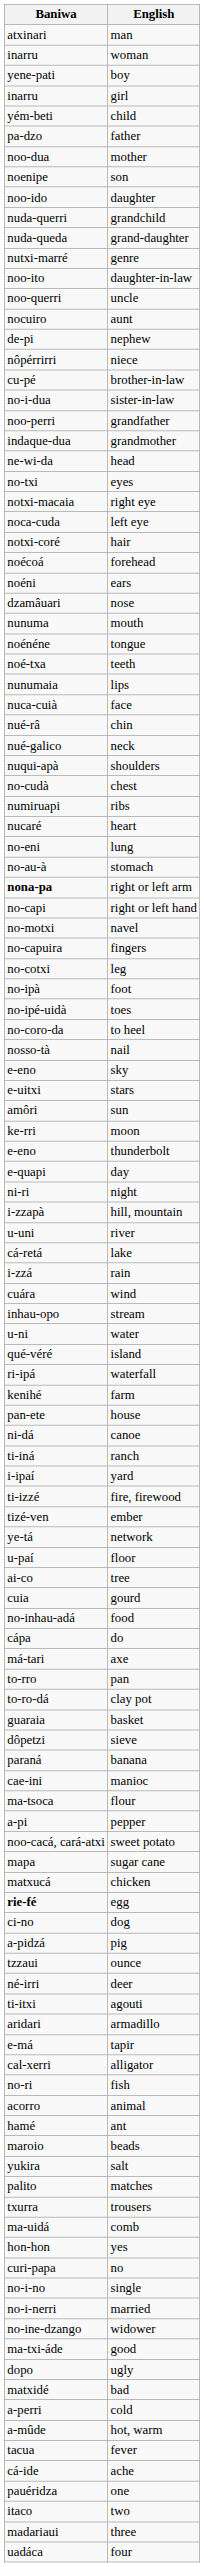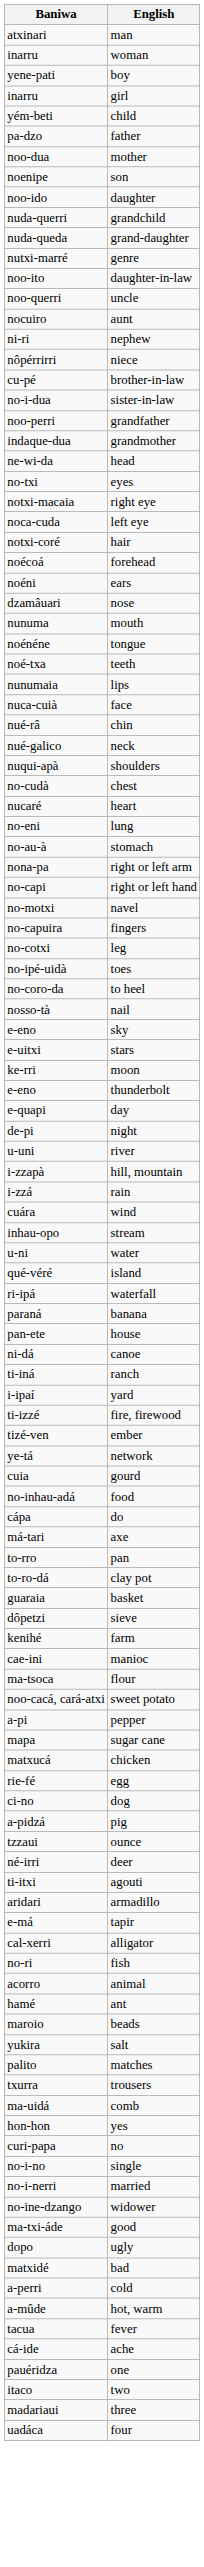nephew | Baniwa: de-pi -> ni-ri
- row: numiruapi | ribs
right or left arm | Baniwa: bold -> normal
- row: no-ipà | foot
- row: amôri | sun
night | Baniwa: ni-ri -> de-pi
rows swapped: hill, mountain <-> river
- row: cá-retá | lake
rows swapped: farm <-> banana
- row: u-paí | floor
- row: ai-co | tree
rows swapped: sweet potato <-> pepper
egg | Baniwa: bold -> normal
